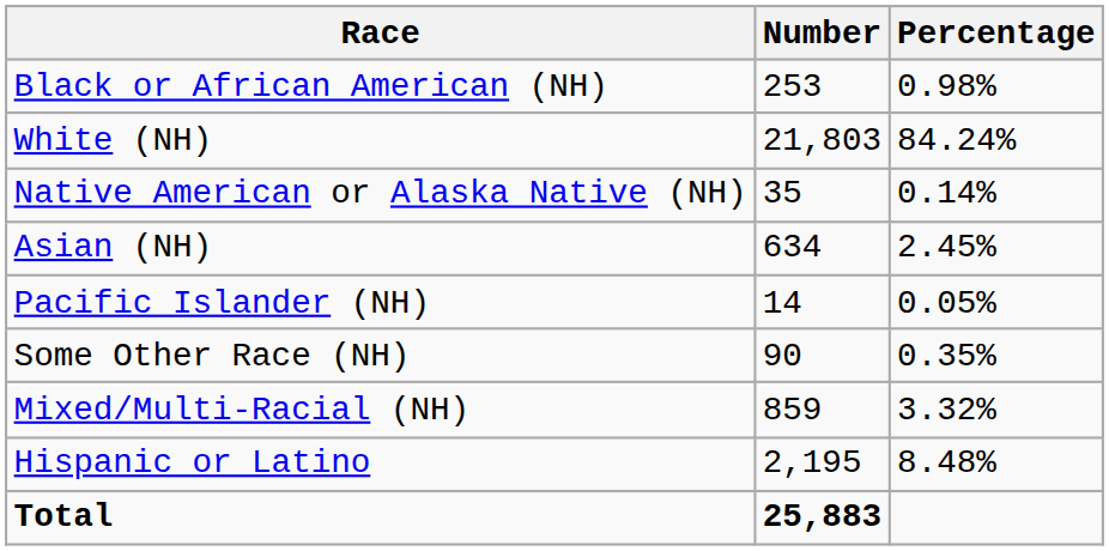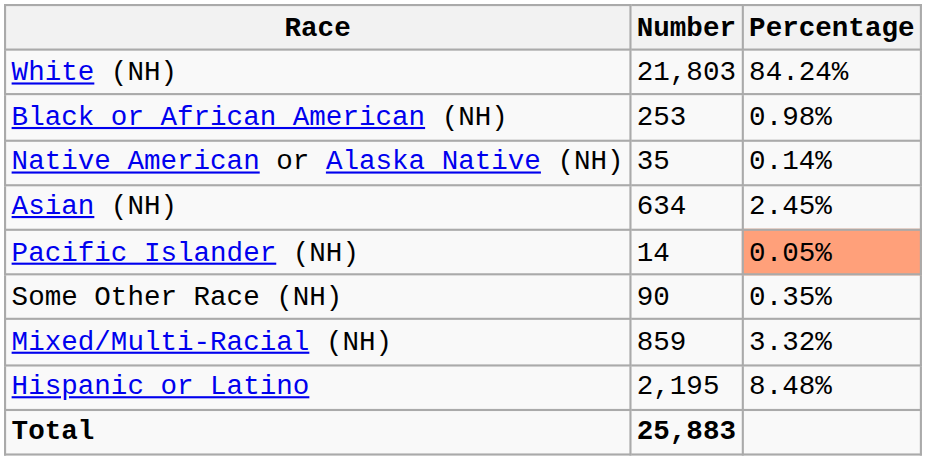rows swapped: White (NH) <-> Black or African American (NH)
Pacific Islander (NH) | Percentage: no background -> lightsalmon background
